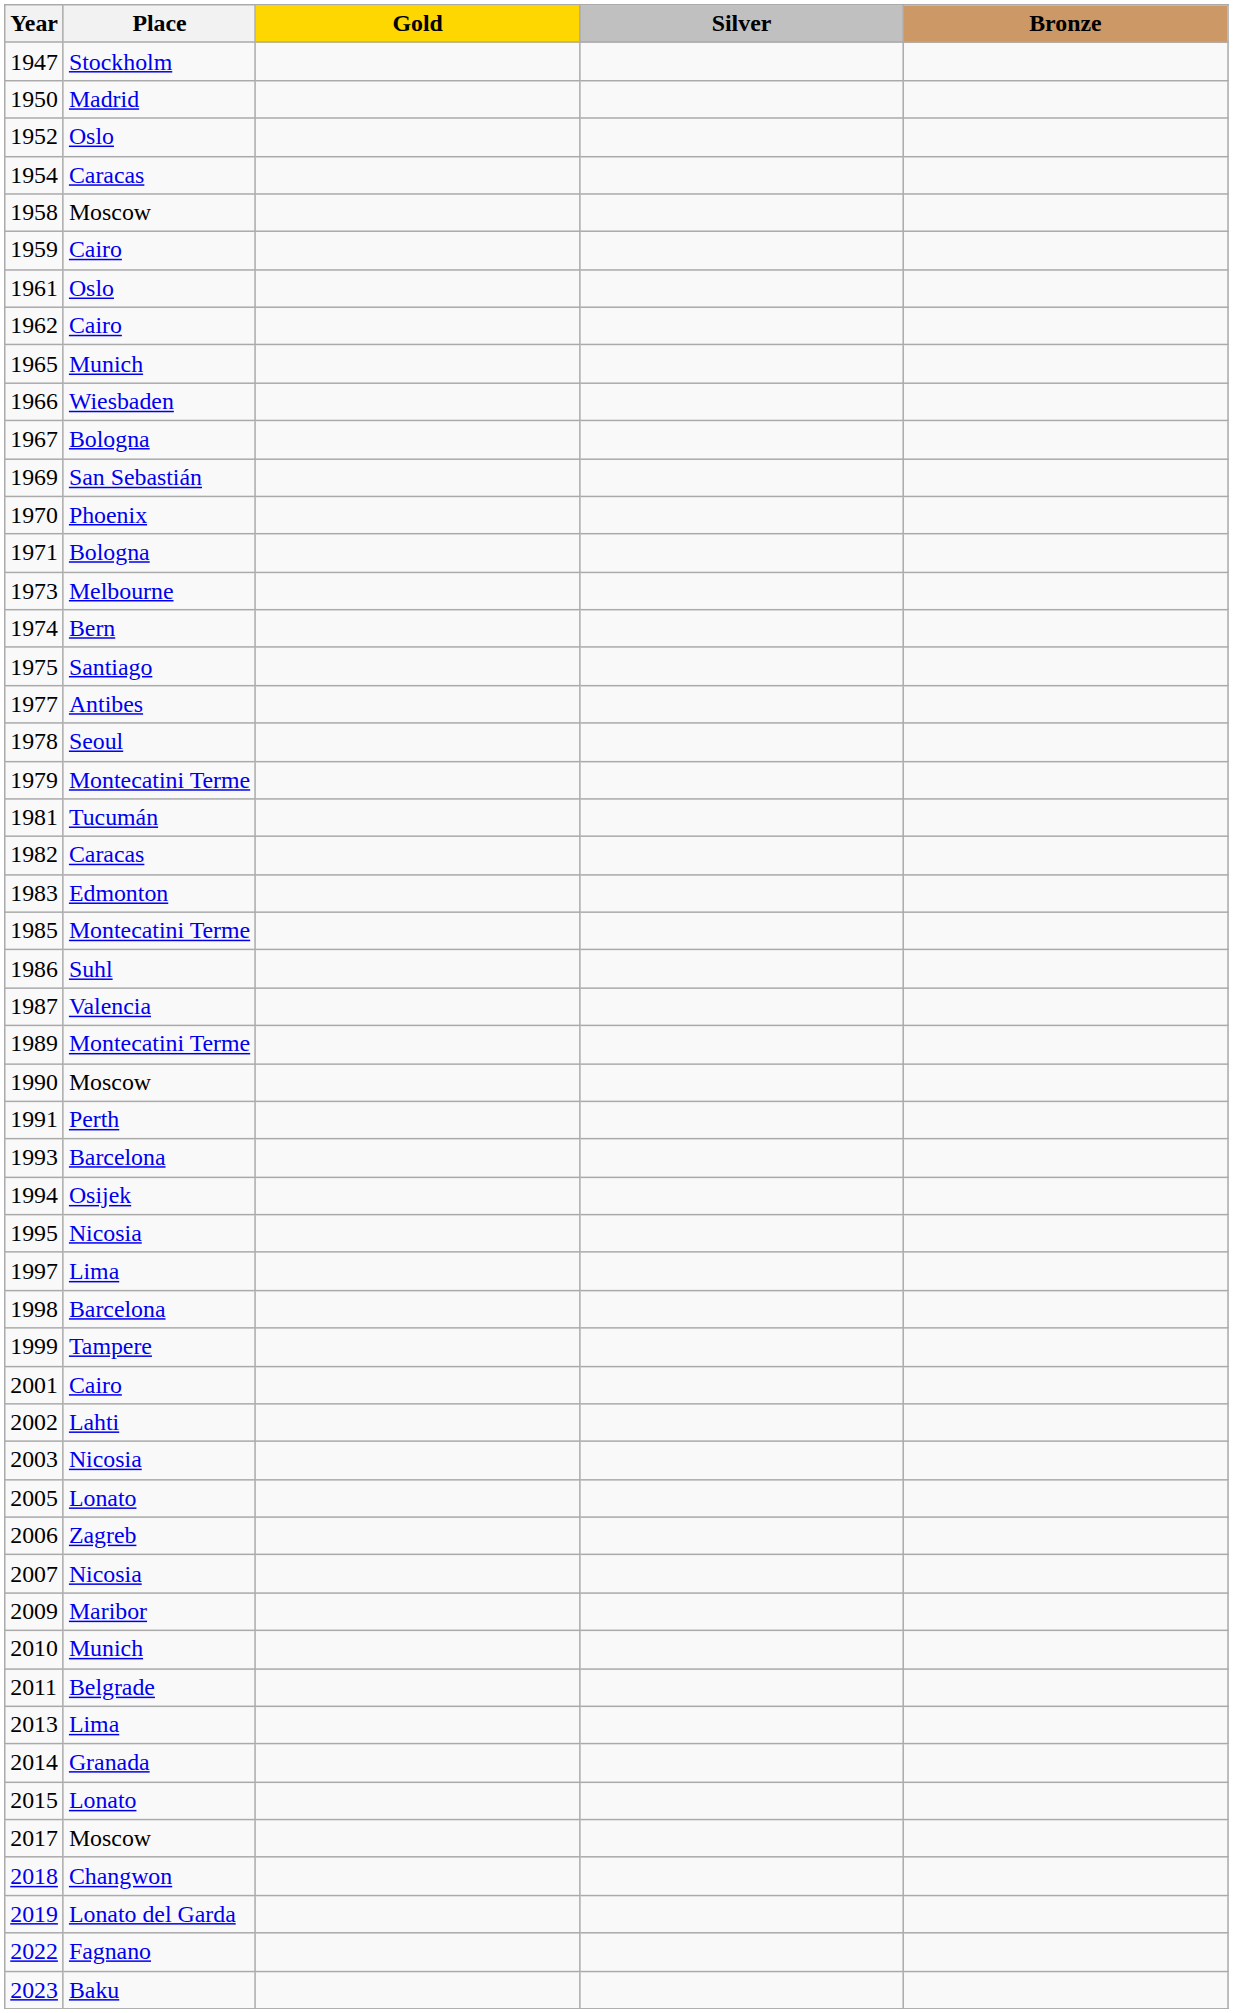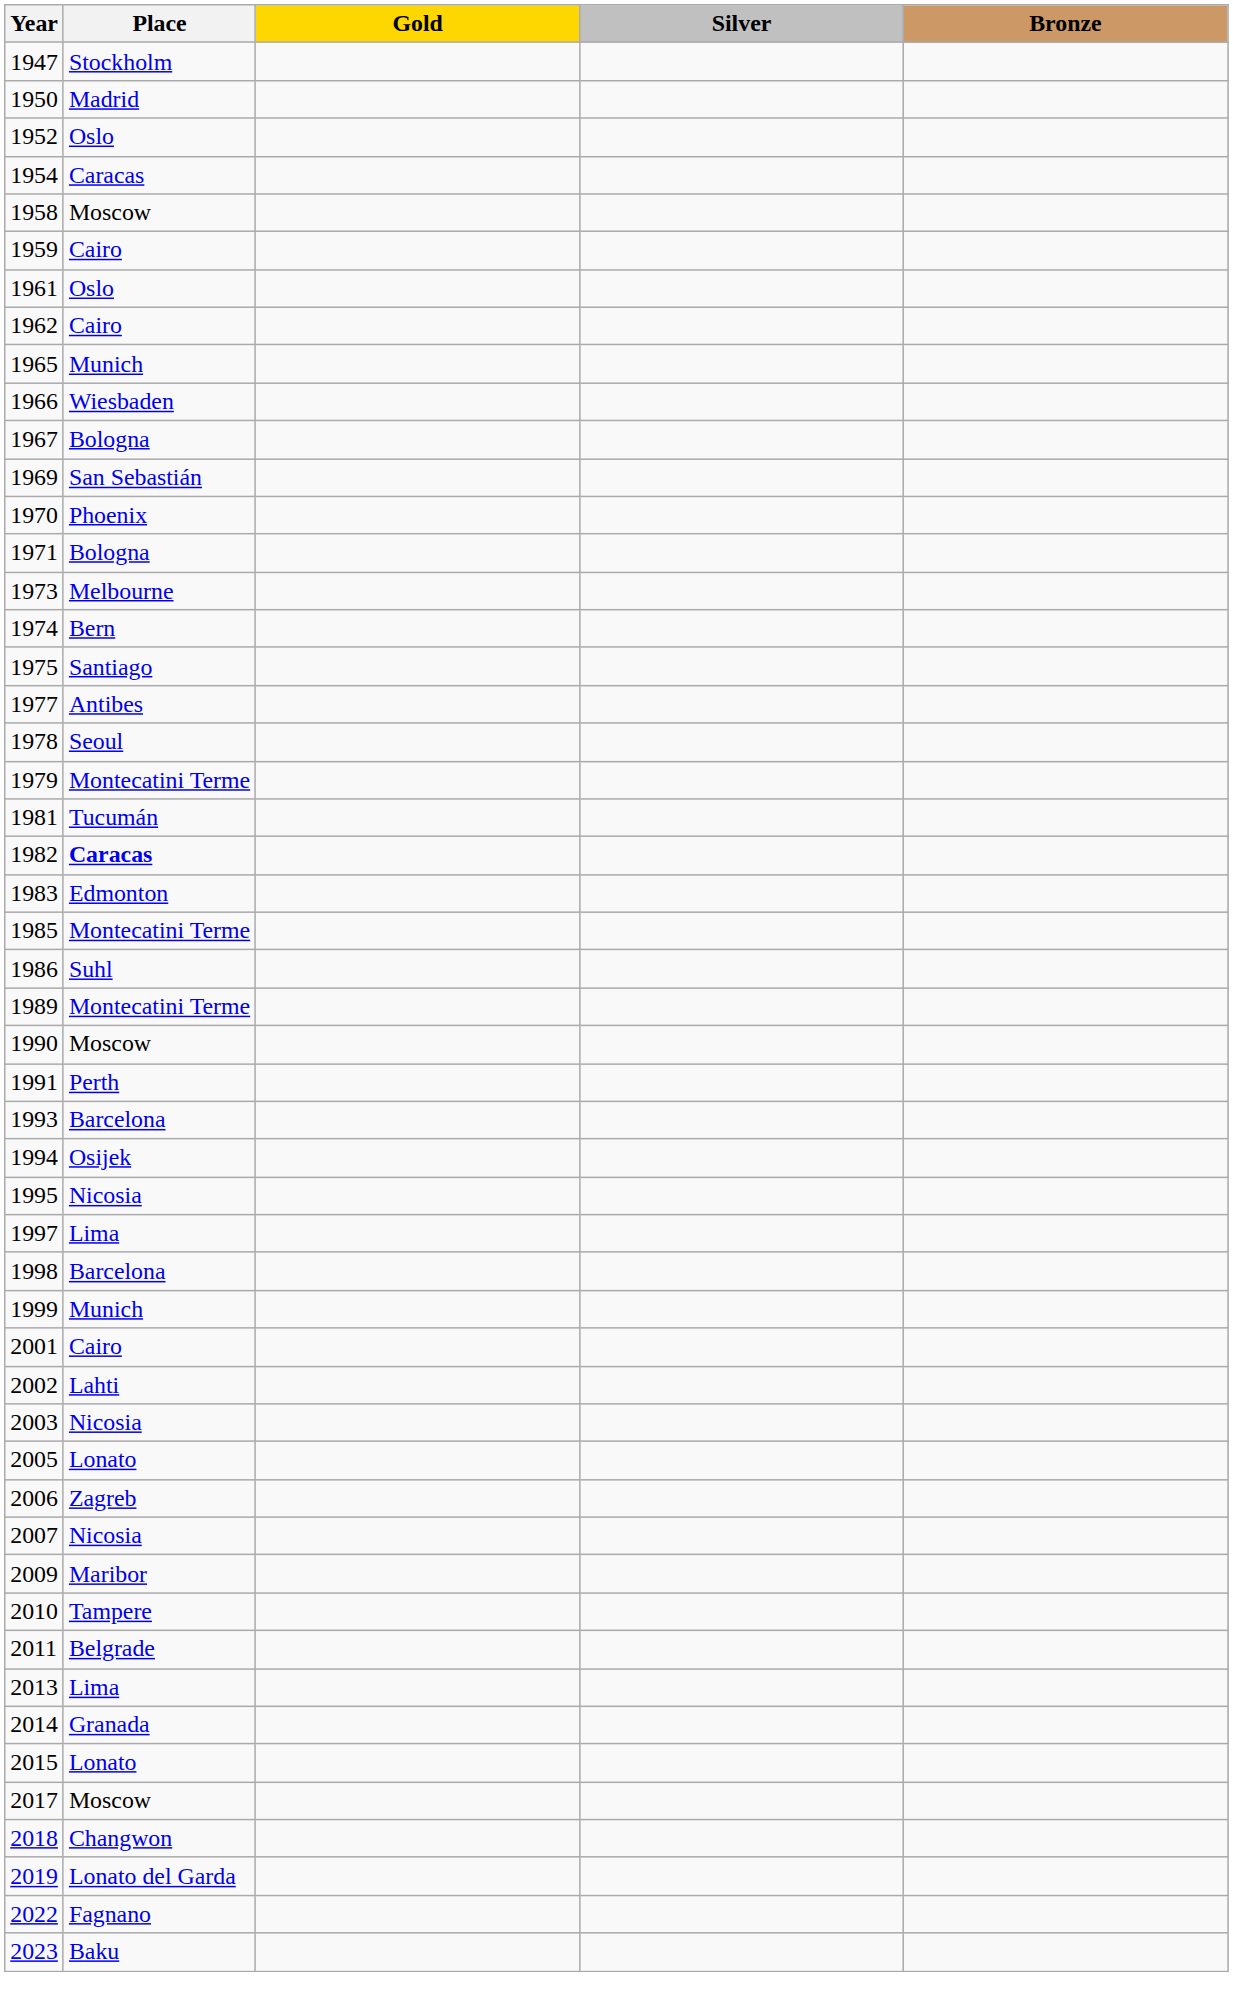1982 | Place: normal -> bold
- row: 1987 | Valencia
1999 | Place: Tampere -> Munich
2010 | Place: Munich -> Tampere
